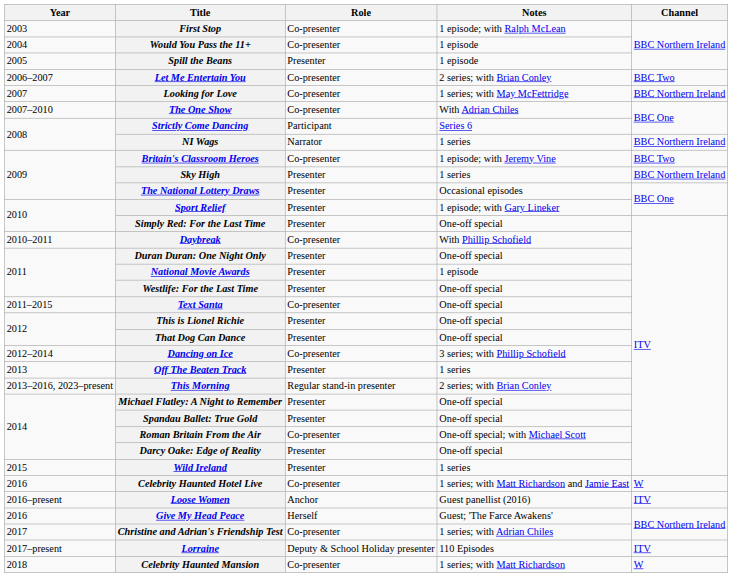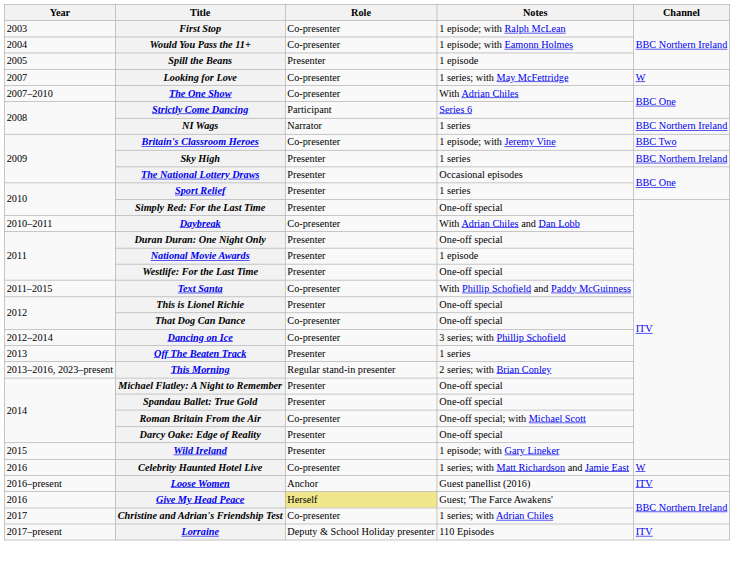Would You Pass the 11+ | Notes: 1 episode -> 1 episode; with Eamonn Holmes
- row: 2006–2007 | Let Me Entertain You | Co-presenter | 2 series; with Brian Conley | BBC Two
Looking for Love | Channel: BBC Northern Ireland -> W
Sport Relief | Notes: 1 episode; with Gary Lineker -> 1 series
Daybreak | Notes: With Phillip Schofield -> With Adrian Chiles and Dan Lobb
Text Santa | Notes: One-off special -> With Phillip Schofield and Paddy McGuinness
That Dog Can Dance | Role: Presenter -> Co-presenter
Wild Ireland | Notes: 1 series -> 1 episode; with Gary Lineker
Give My Head Peace | Role: no background -> khaki background
- row: 2018 | Celebrity Haunted Mansion | Co-presenter | 1 series; with Matt Richardson | W
